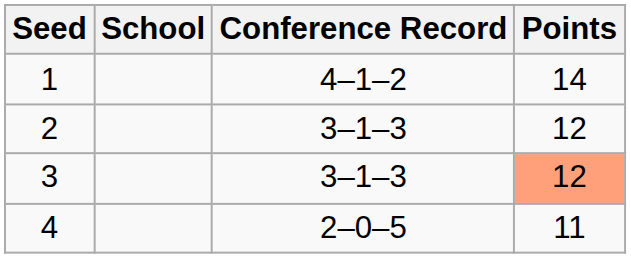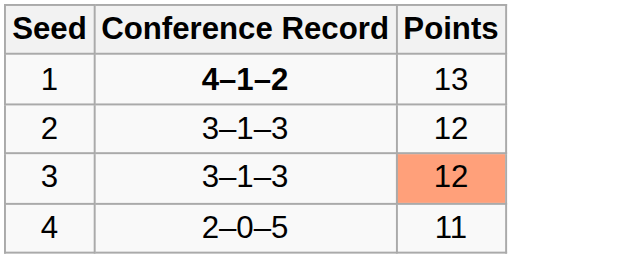- column: School
1 | Conference Record: normal -> bold
1 | Points: 14 -> 13
